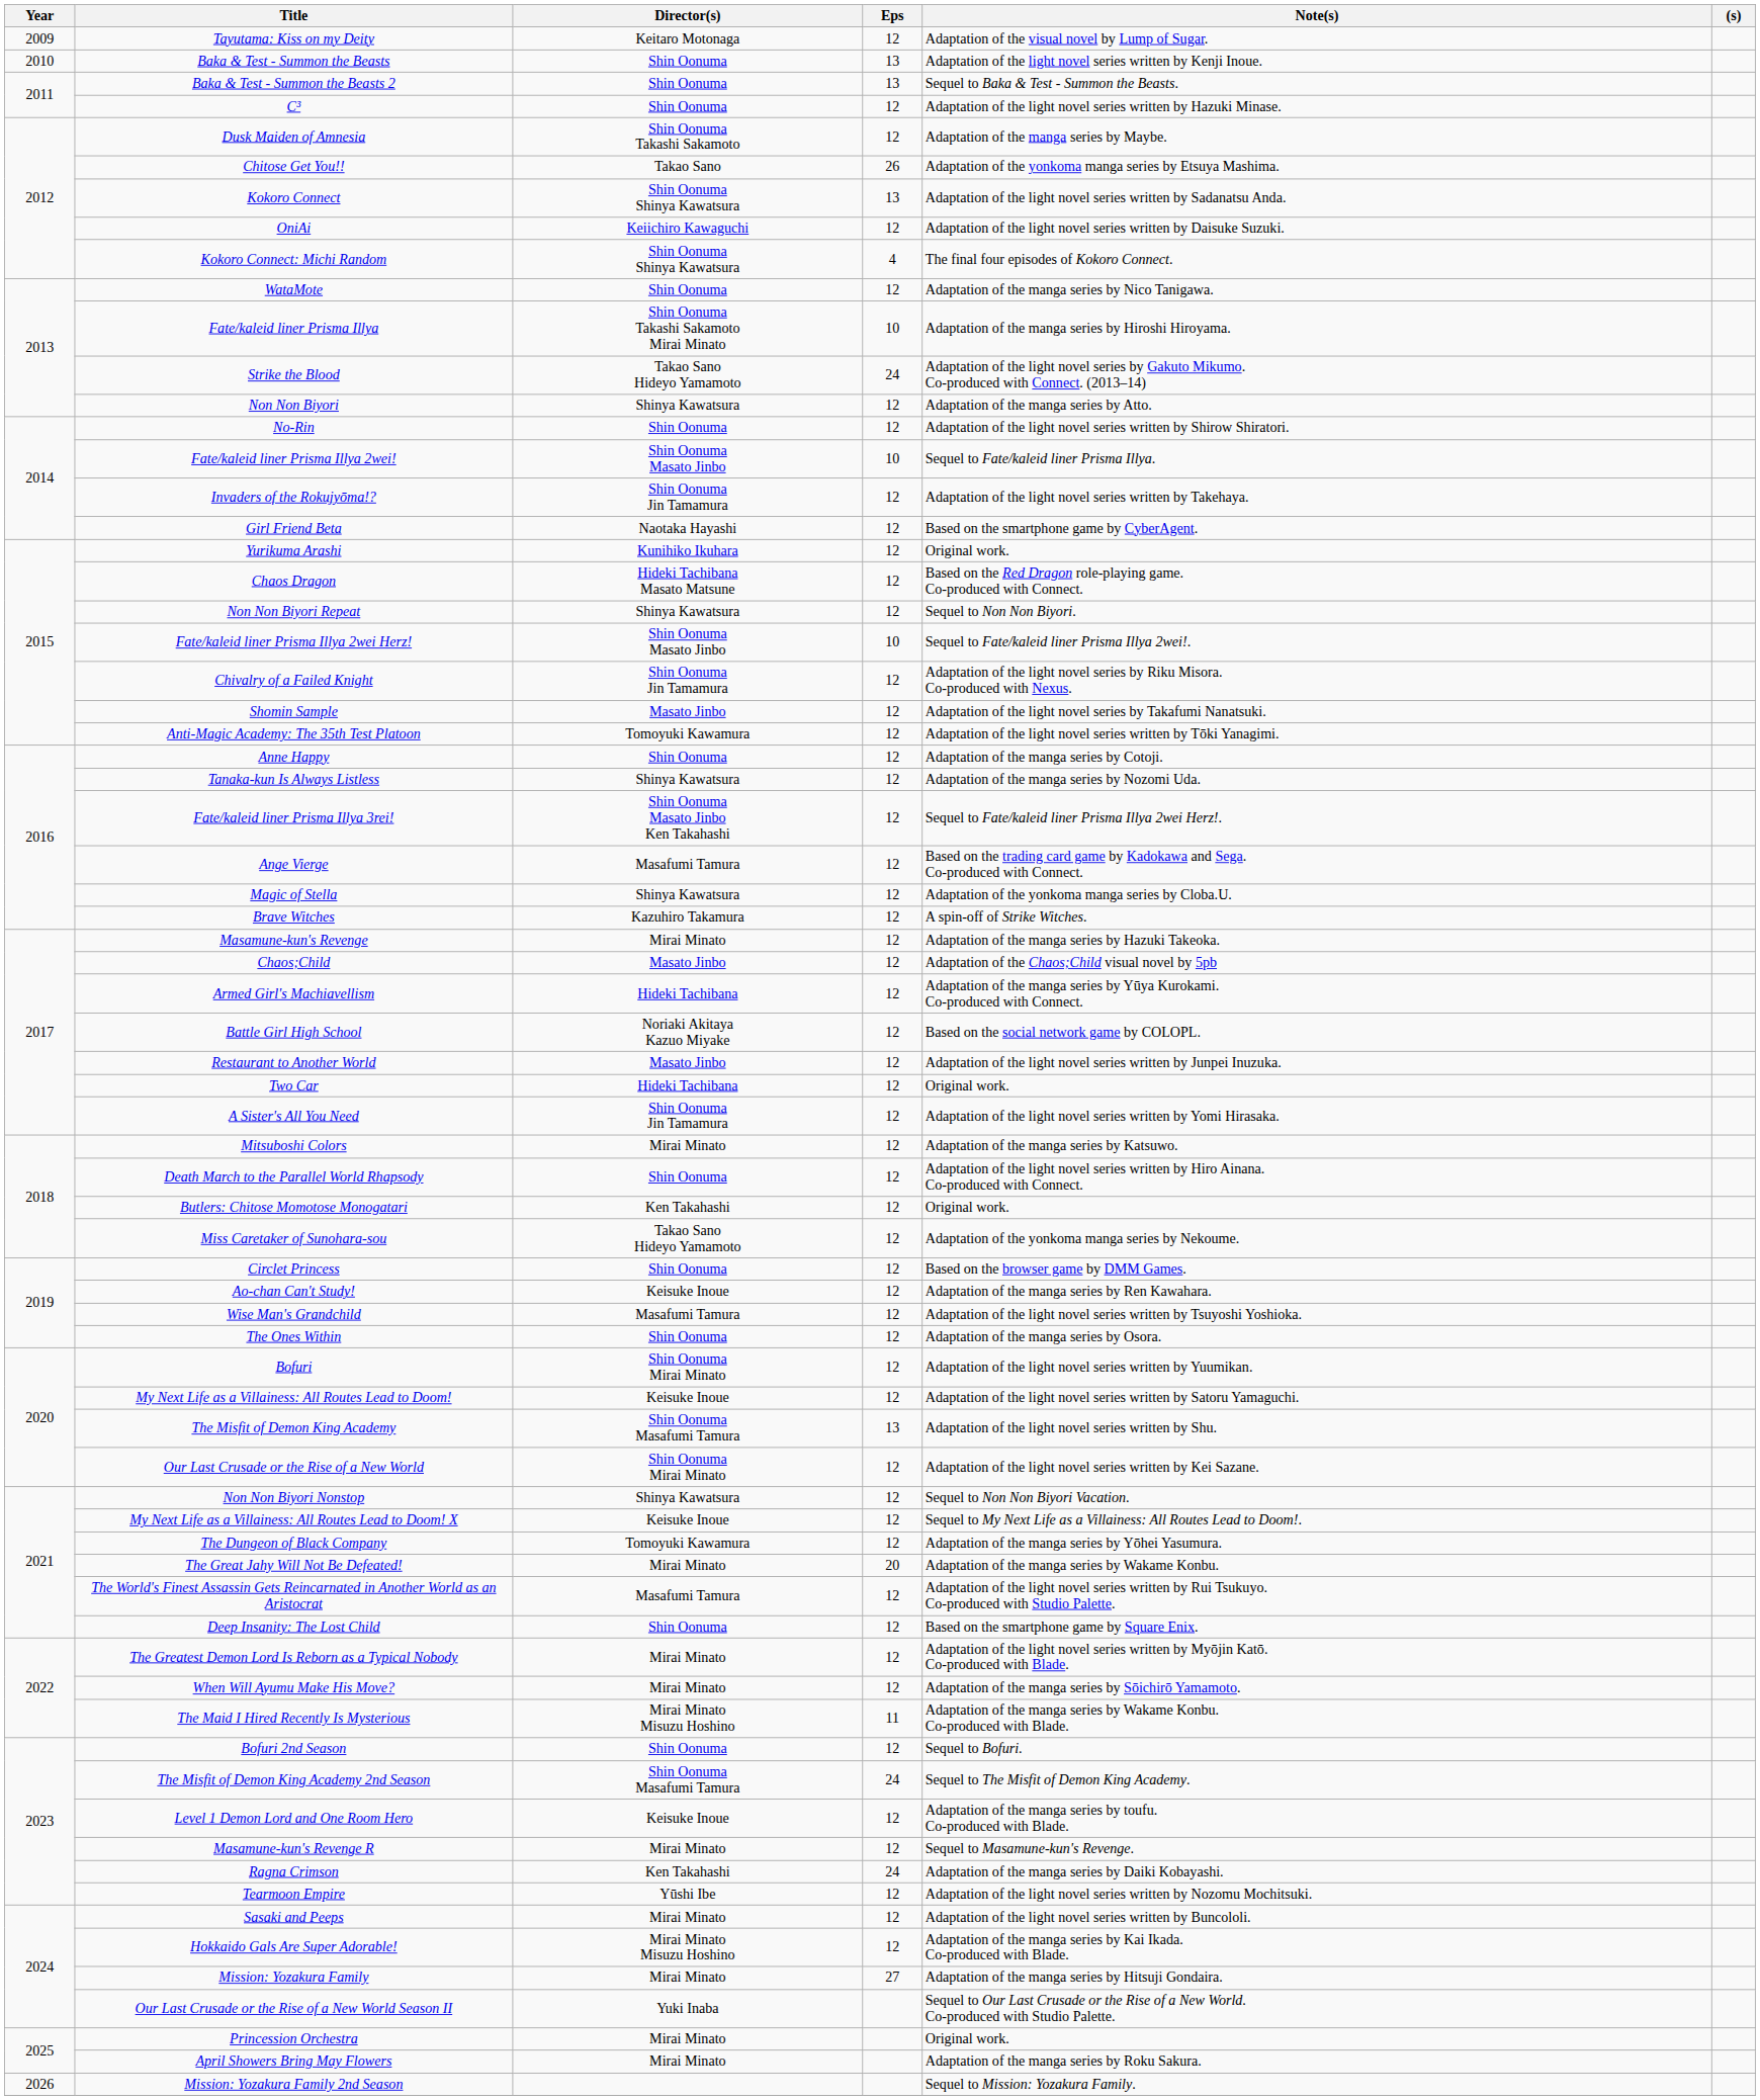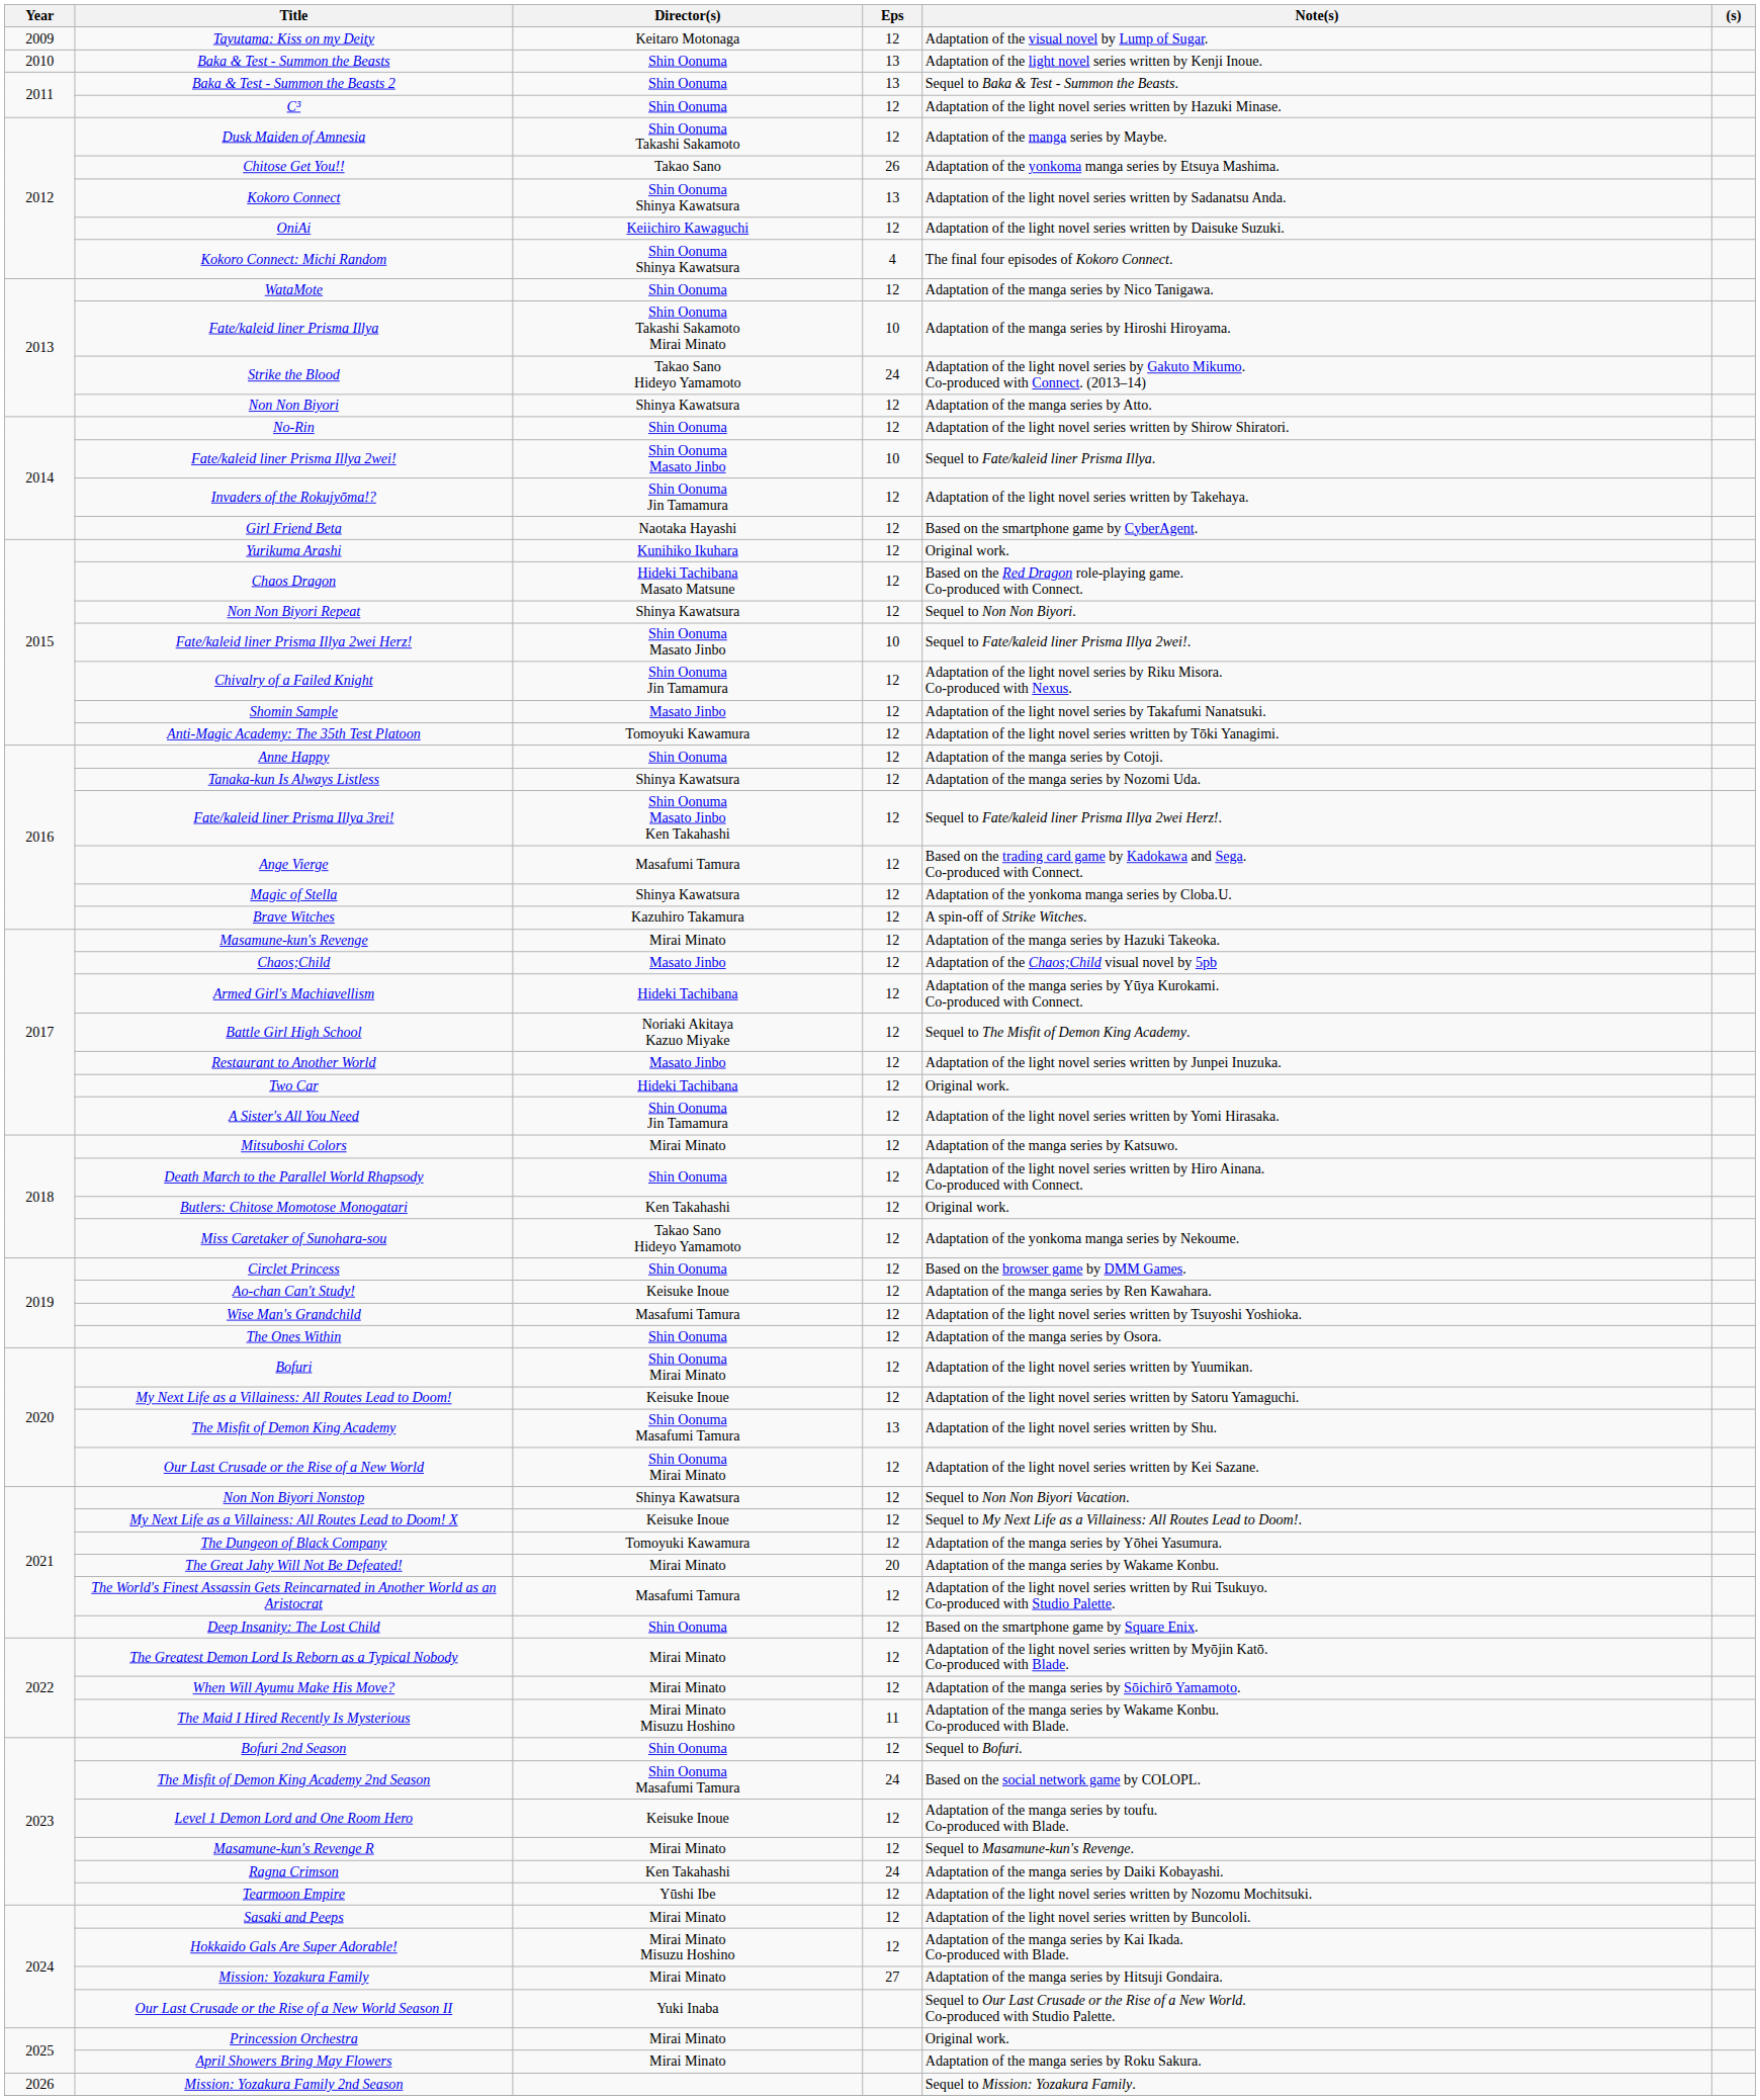Battle Girl High School | Note(s): Based on the social network game by COLOPL. -> Sequel to The Misfit of Demon King Academy.
The Misfit of Demon King Academy 2nd Season | Note(s): Sequel to The Misfit of Demon King Academy. -> Based on the social network game by COLOPL.
